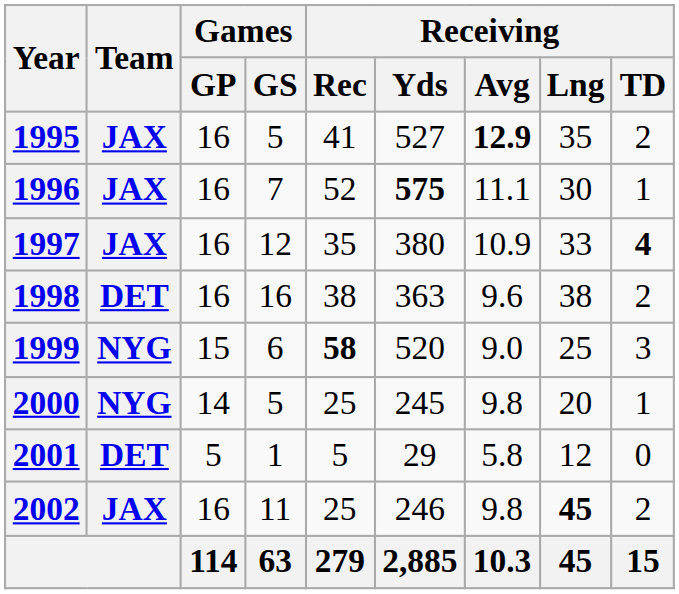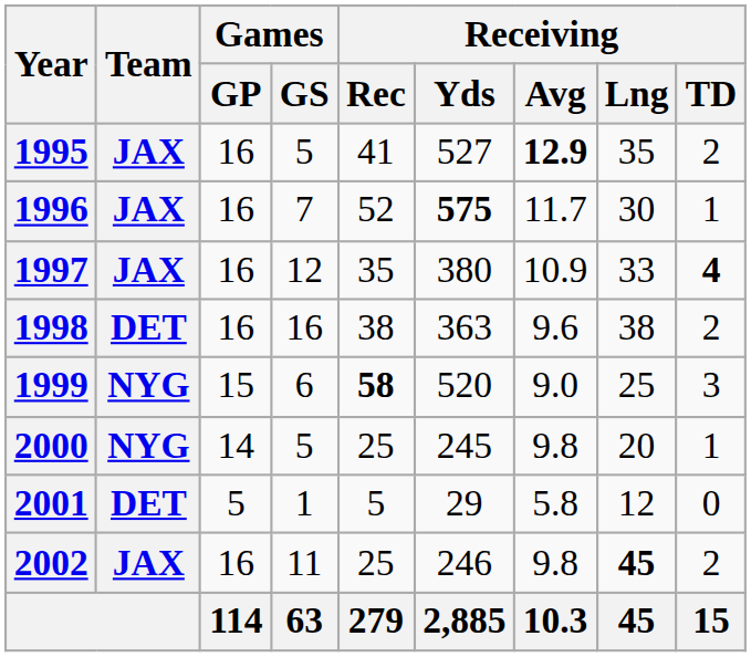1996 | Receiving / Avg: 11.1 -> 11.7
